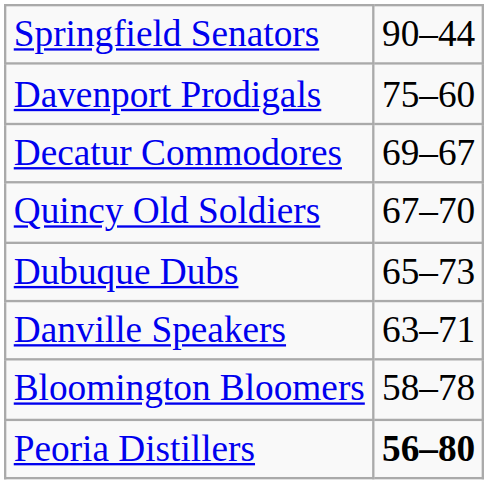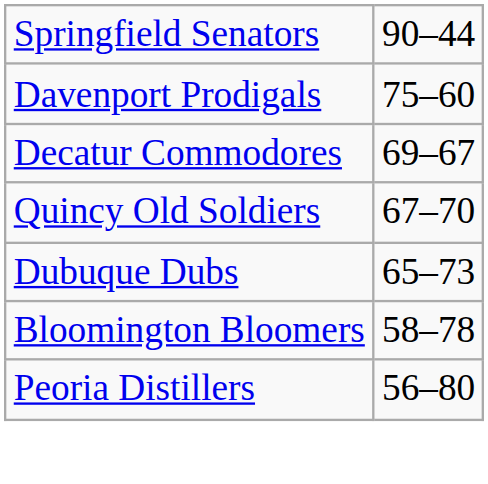- row: Danville Speakers | 63–71
Peoria Distillers | column 2: bold -> normal
